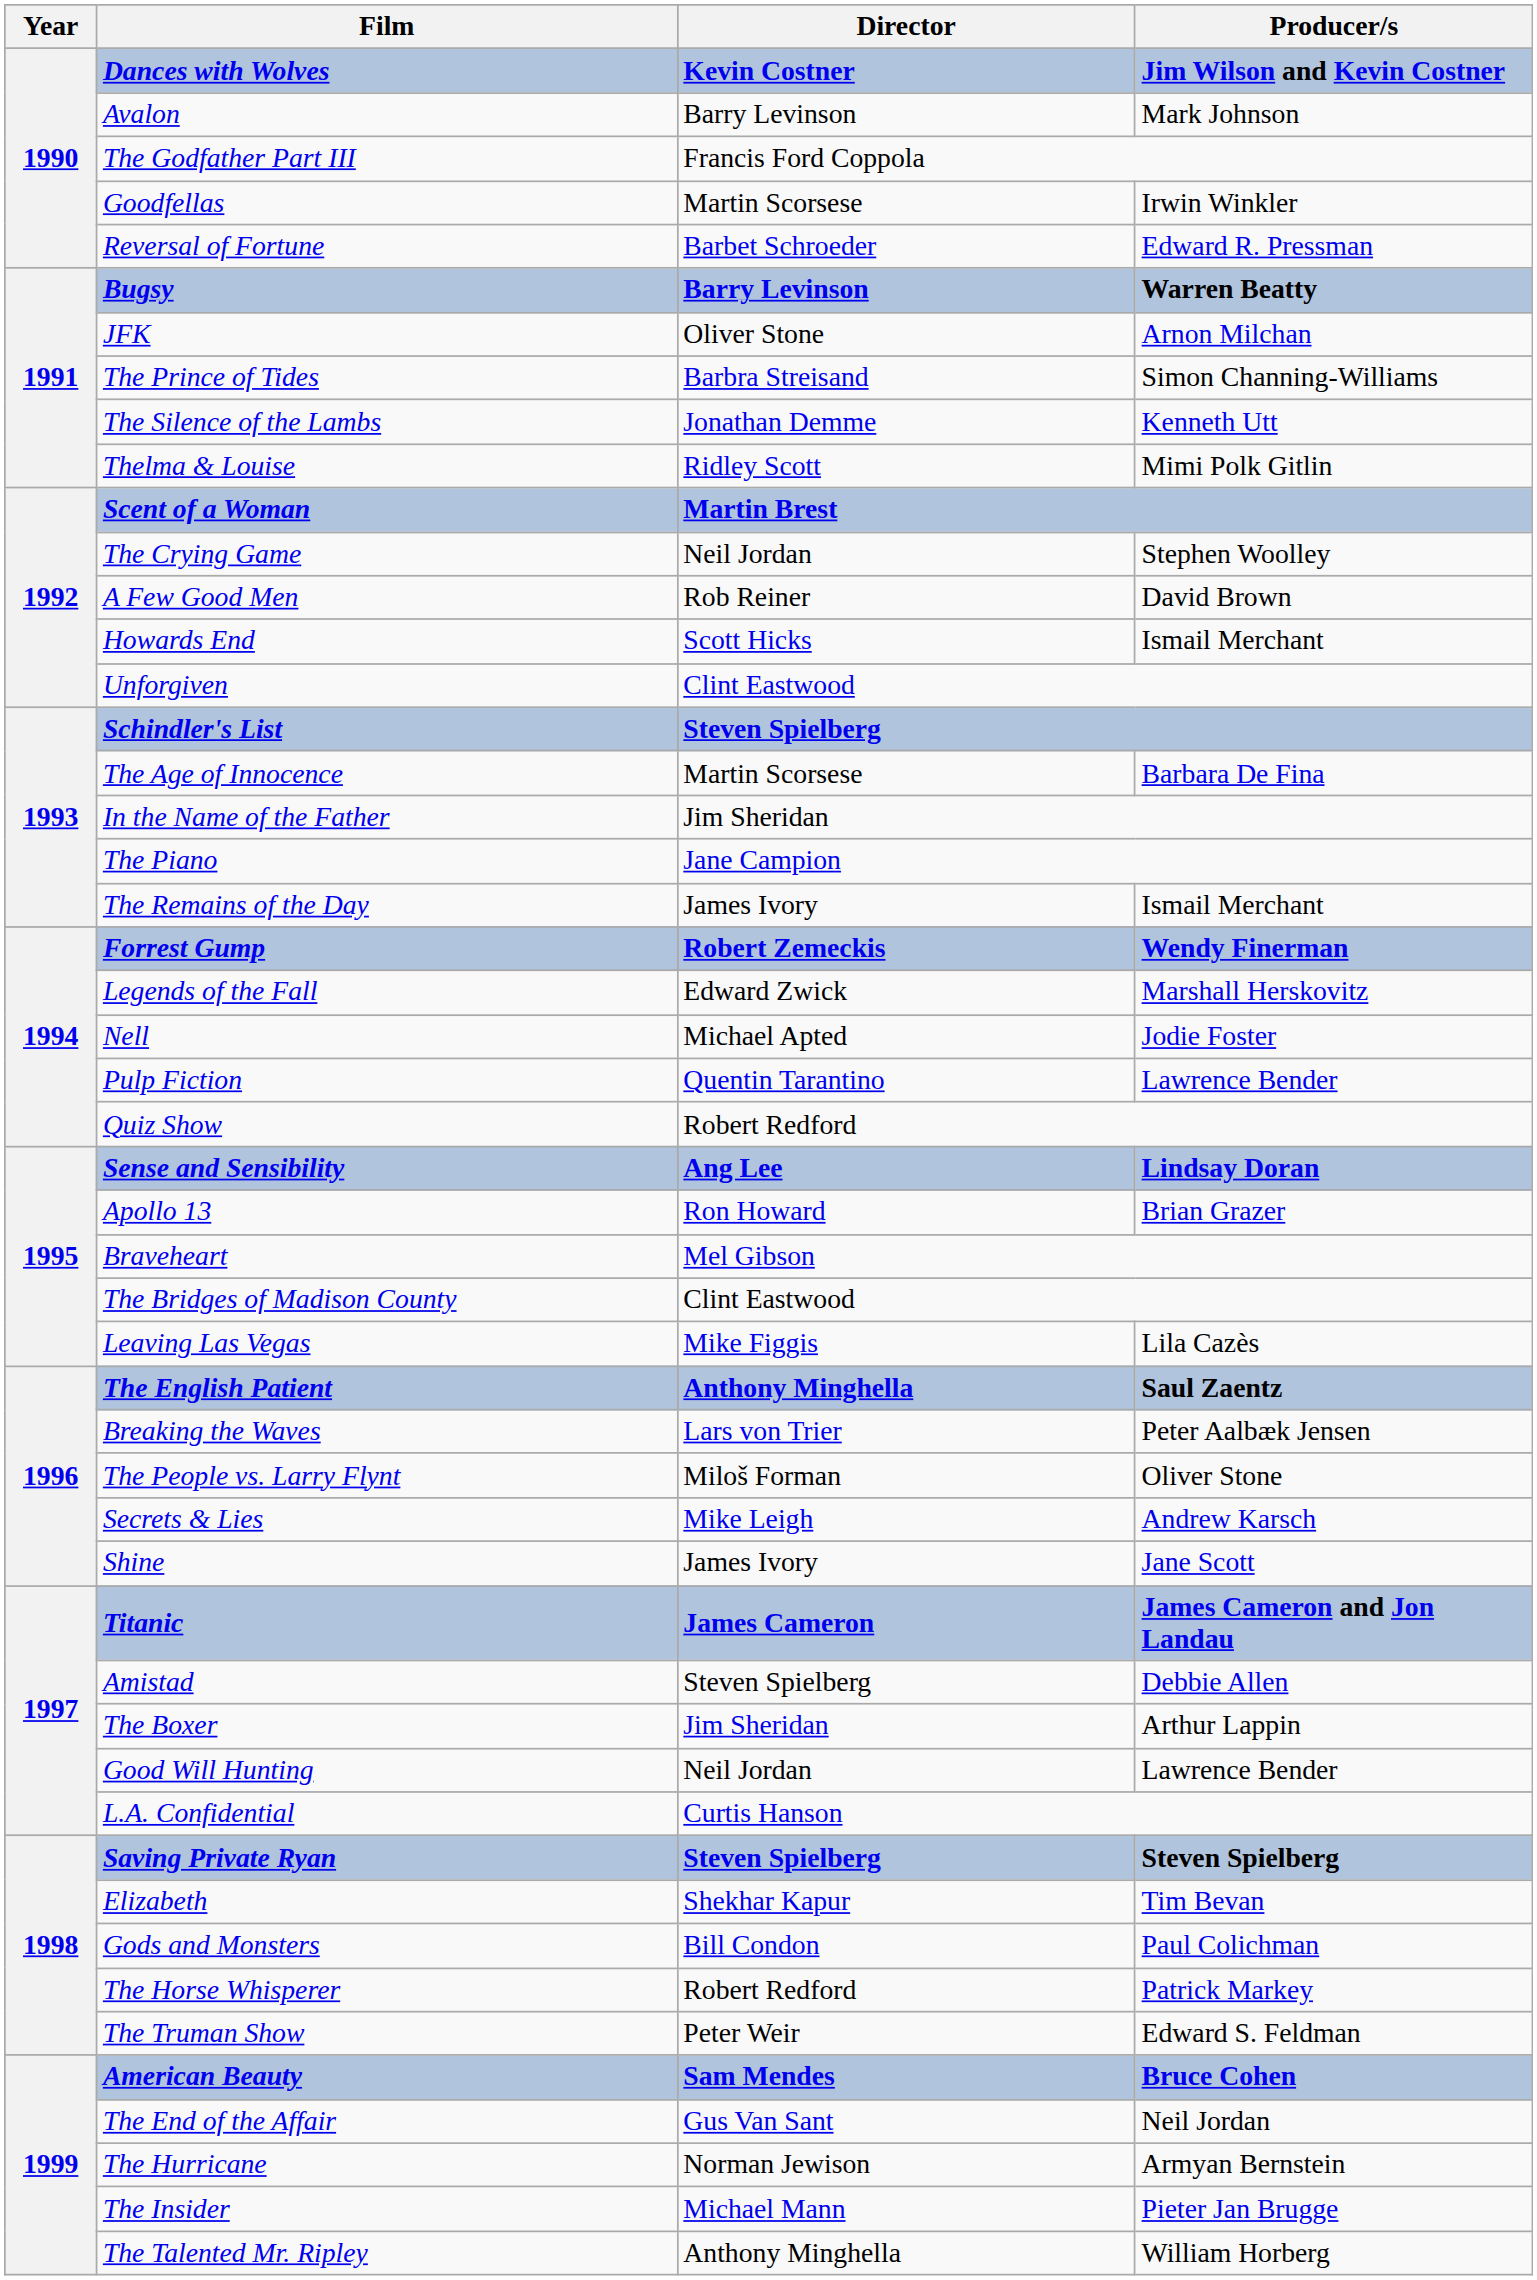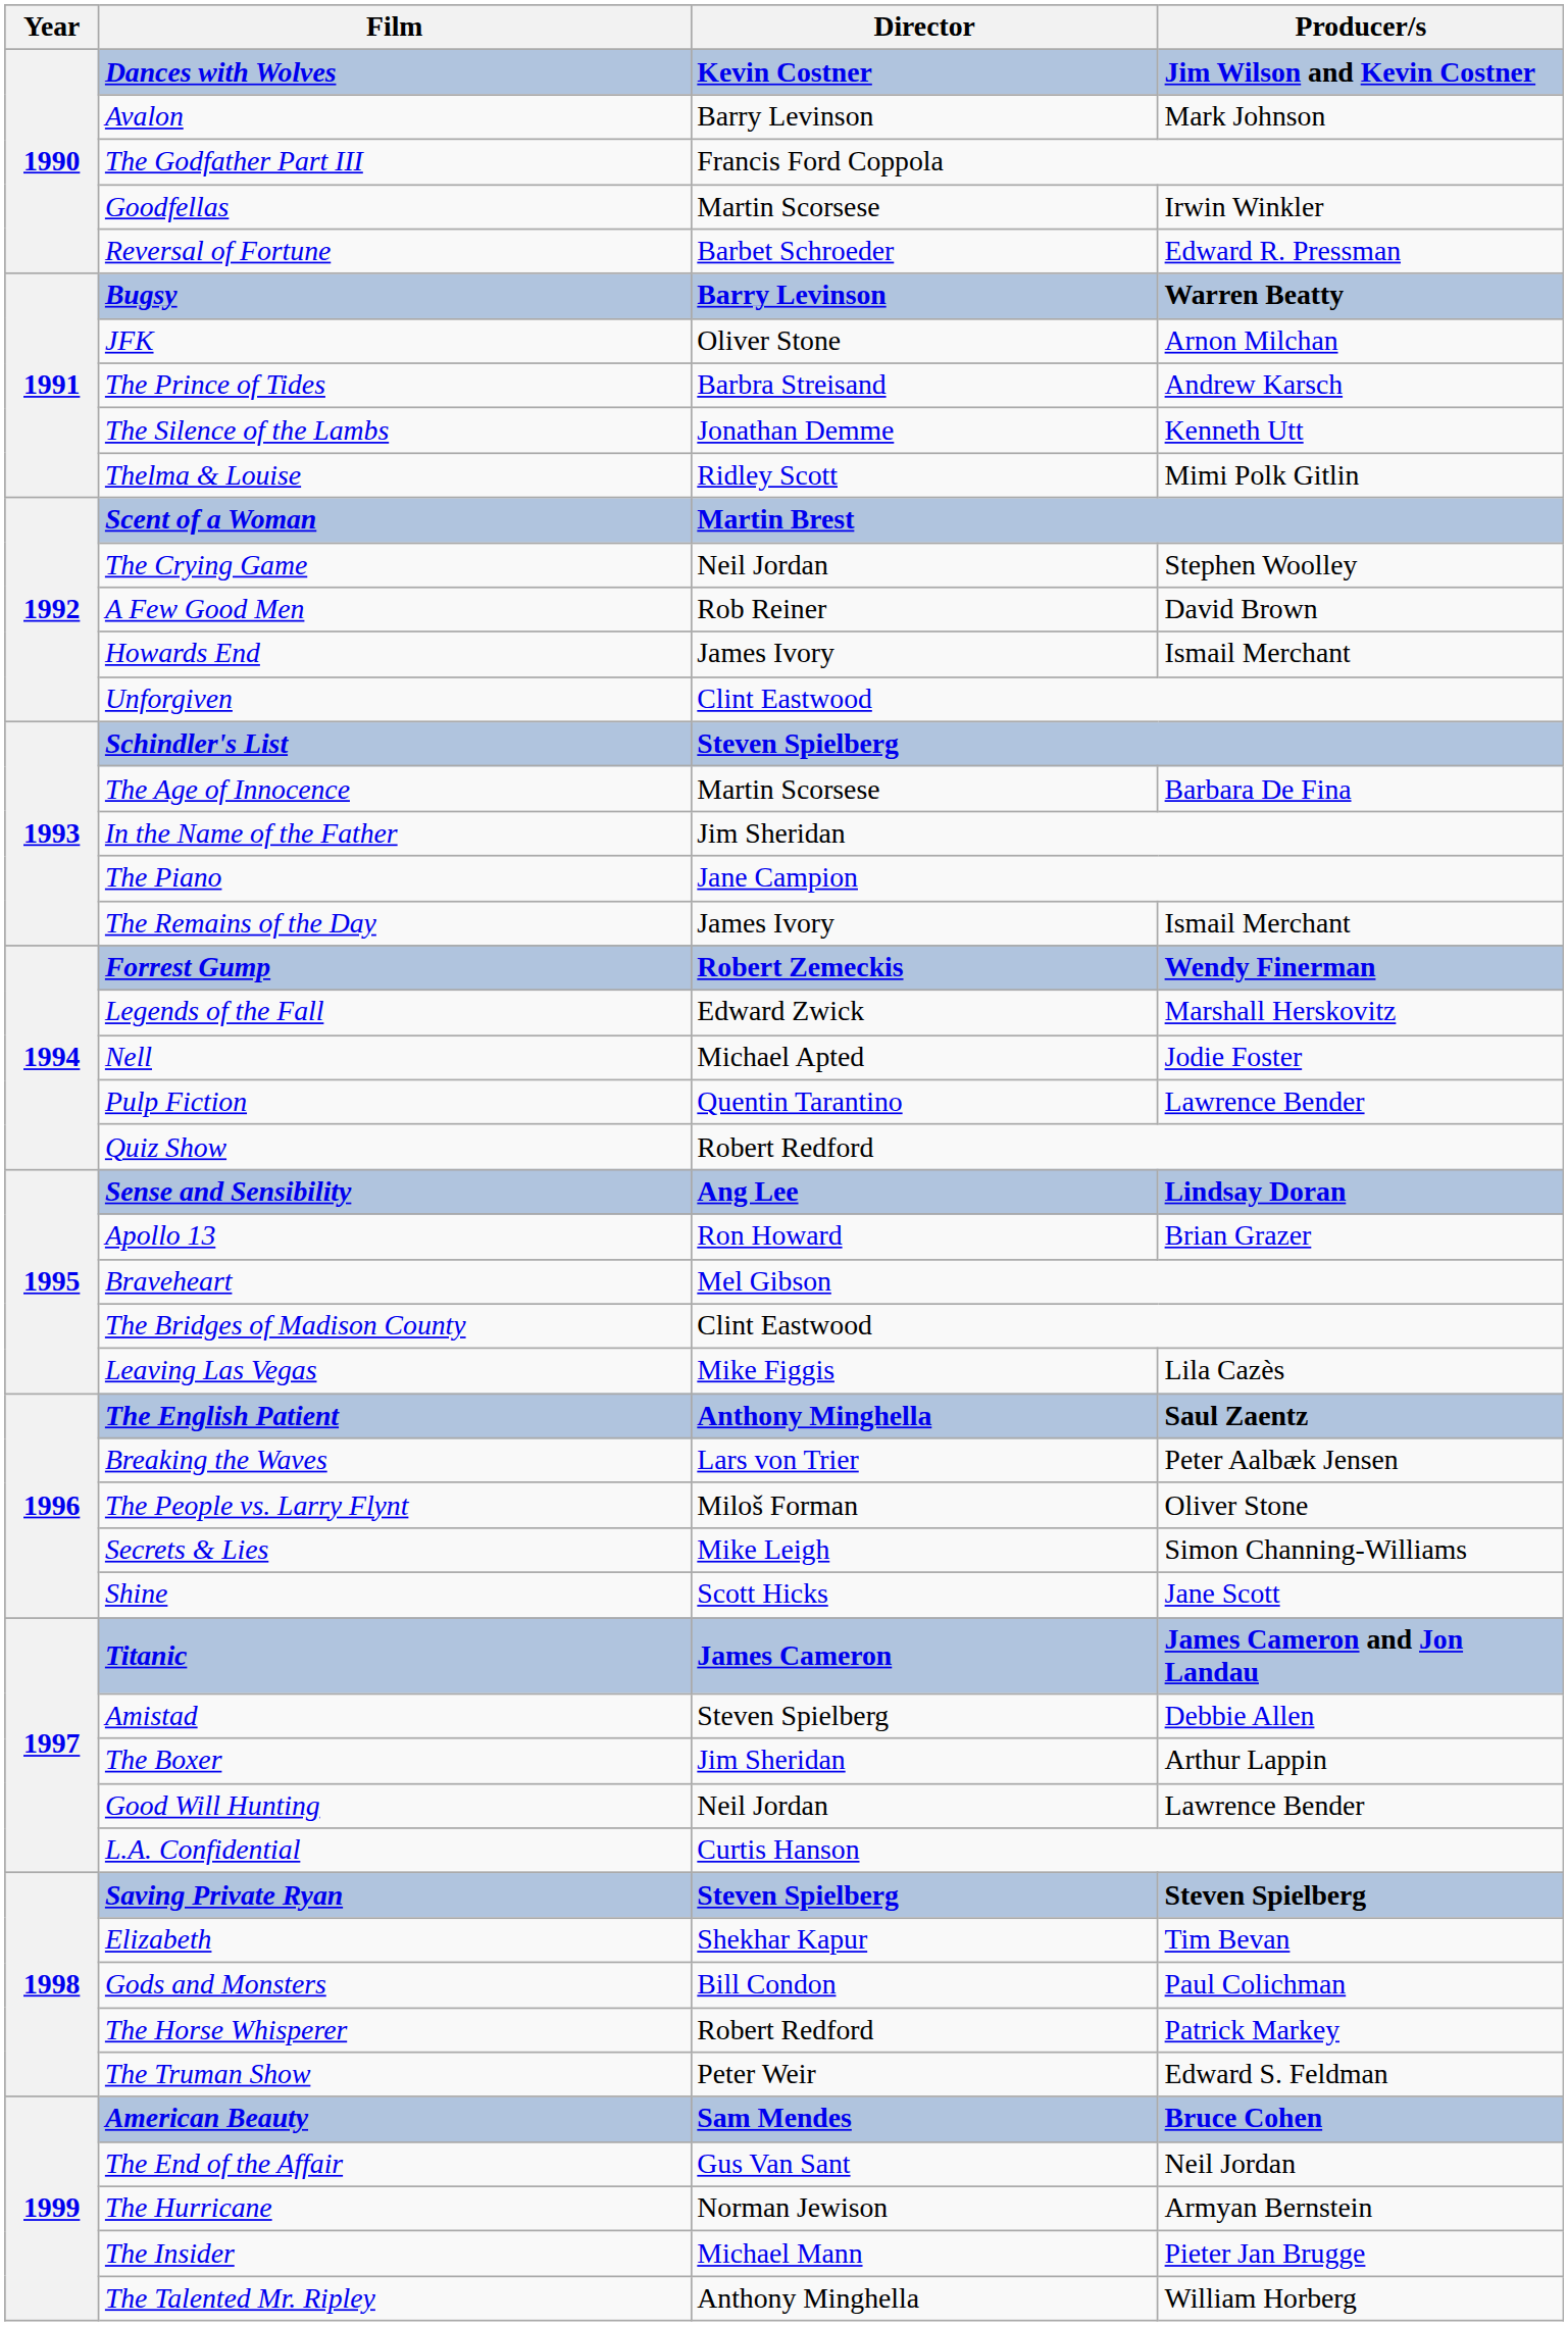The Prince of Tides | Producer/s: Simon Channing-Williams -> Andrew Karsch
Howards End | Director: Scott Hicks -> James Ivory
Secrets & Lies | Producer/s: Andrew Karsch -> Simon Channing-Williams
Shine | Director: James Ivory -> Scott Hicks
